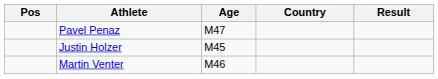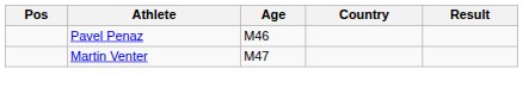Pavel Penaz | Age: M47 -> M46
- row: Justin Holzer | M45
Martin Venter | Age: M46 -> M47
